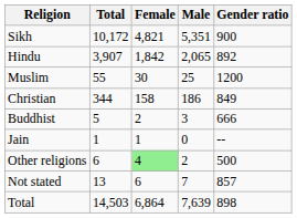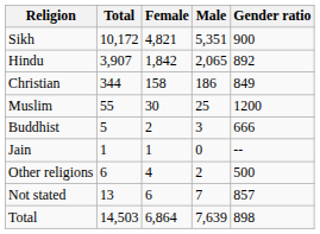rows swapped: Christian <-> Muslim
Other religions | Female: lightgreen background -> no background
